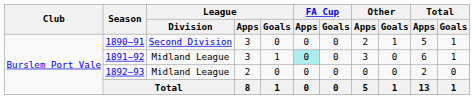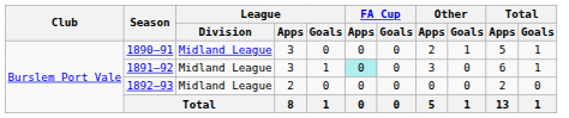1890–91 | League / Division: Second Division -> Midland League
